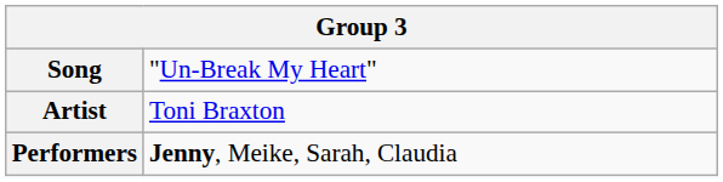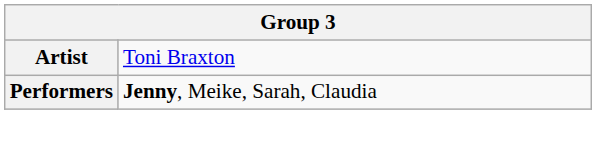- row: Song | "Un-Break My Heart"
